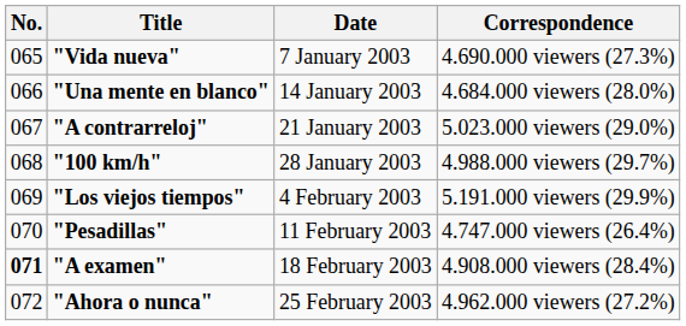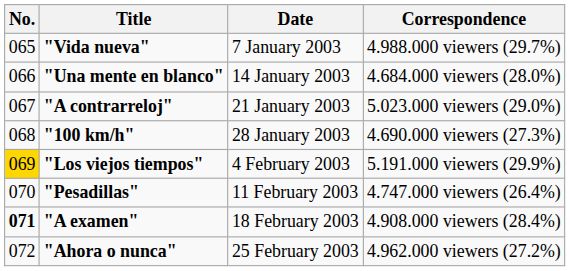"Vida nueva" | Correspondence: 4.690.000 viewers (27.3%) -> 4.988.000 viewers (29.7%)
"100 km/h" | Correspondence: 4.988.000 viewers (29.7%) -> 4.690.000 viewers (27.3%)
"Los viejos tiempos" | No.: no background -> gold background
